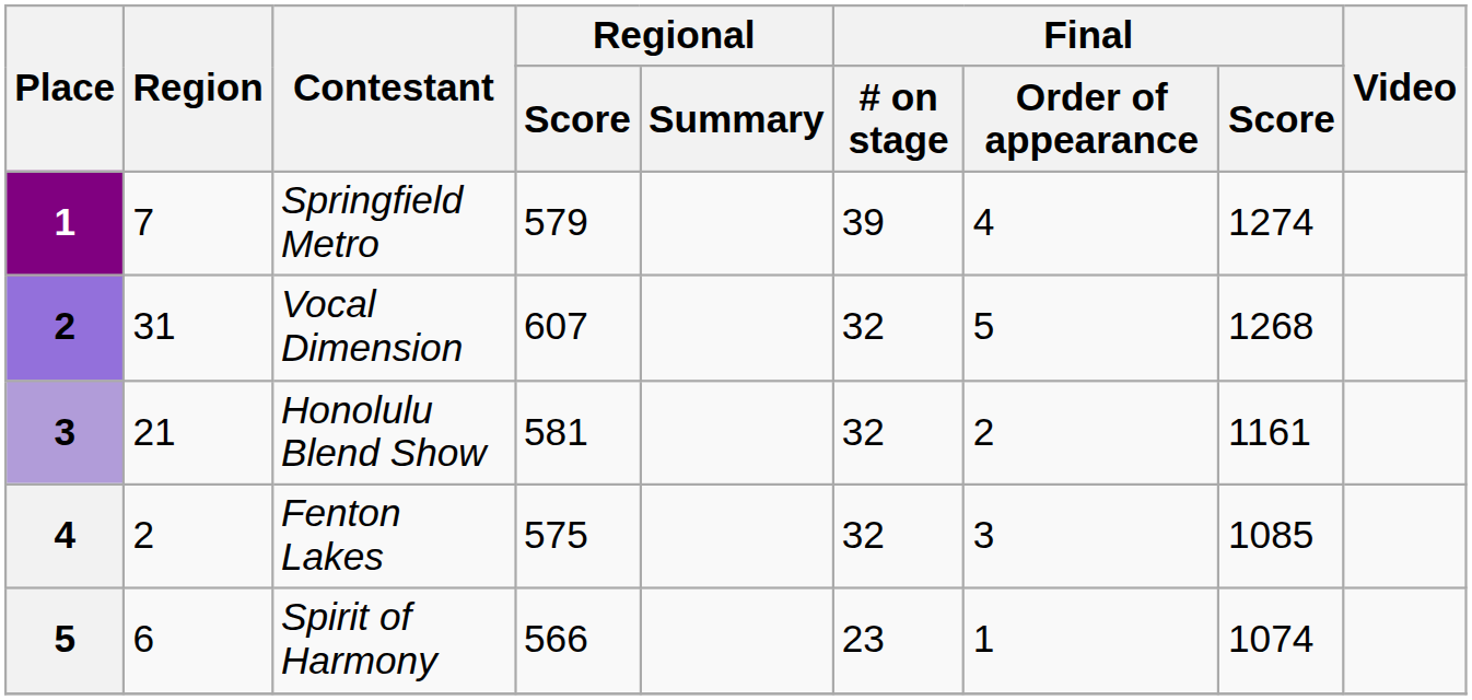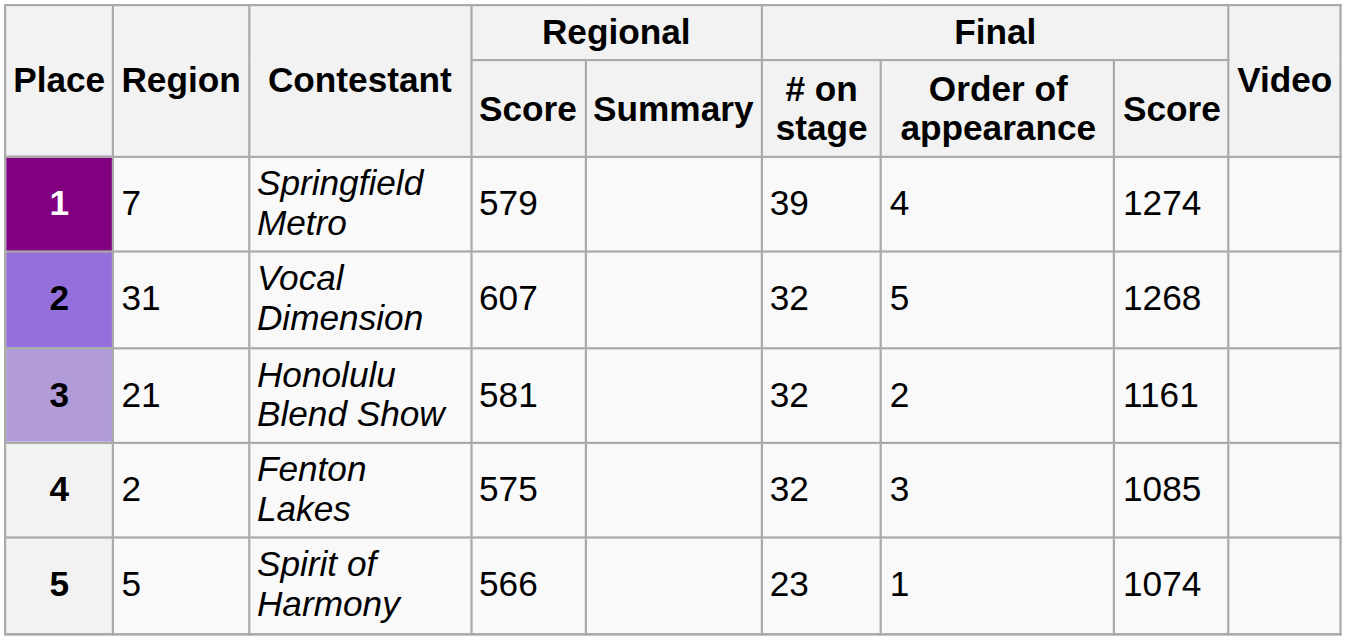Spirit of Harmony | Region: 6 -> 5
